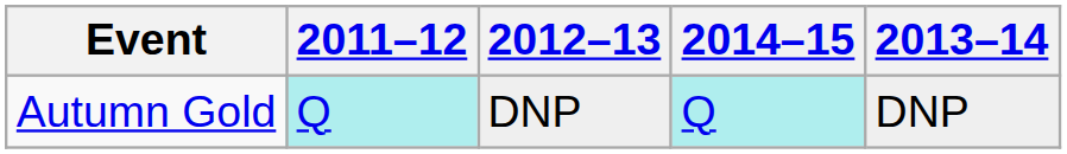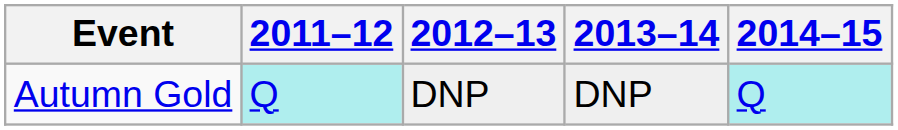columns swapped: 2013–14 <-> 2014–15
